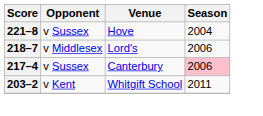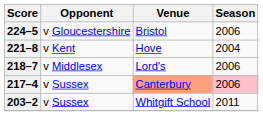+ row: 224–5 | v Gloucestershire | Bristol | 2006
221–8 | Opponent: v Sussex -> v Kent
217–4 | Venue: no background -> lightsalmon background
203–2 | Opponent: v Kent -> v Sussex
